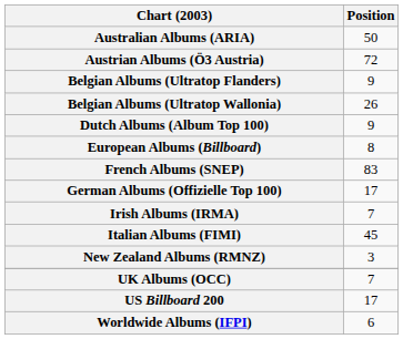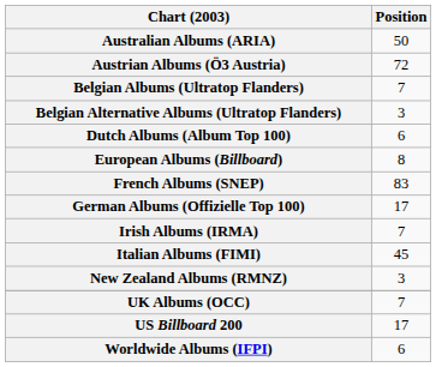Belgian Albums (Ultratop Flanders) | Position: 9 -> 7
+ row: Belgian Alternative Albums (Ultratop Flanders) | 3
- row: Belgian Albums (Ultratop Wallonia) | 26
Dutch Albums (Album Top 100) | Position: 9 -> 6
